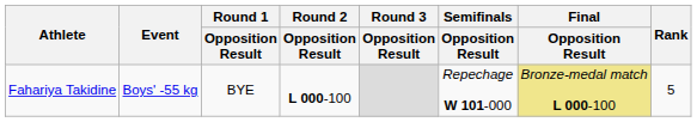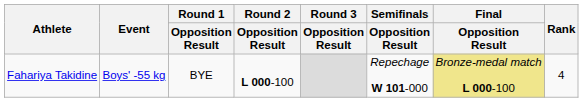Fahariya Takidine | Rank: 5 -> 4
